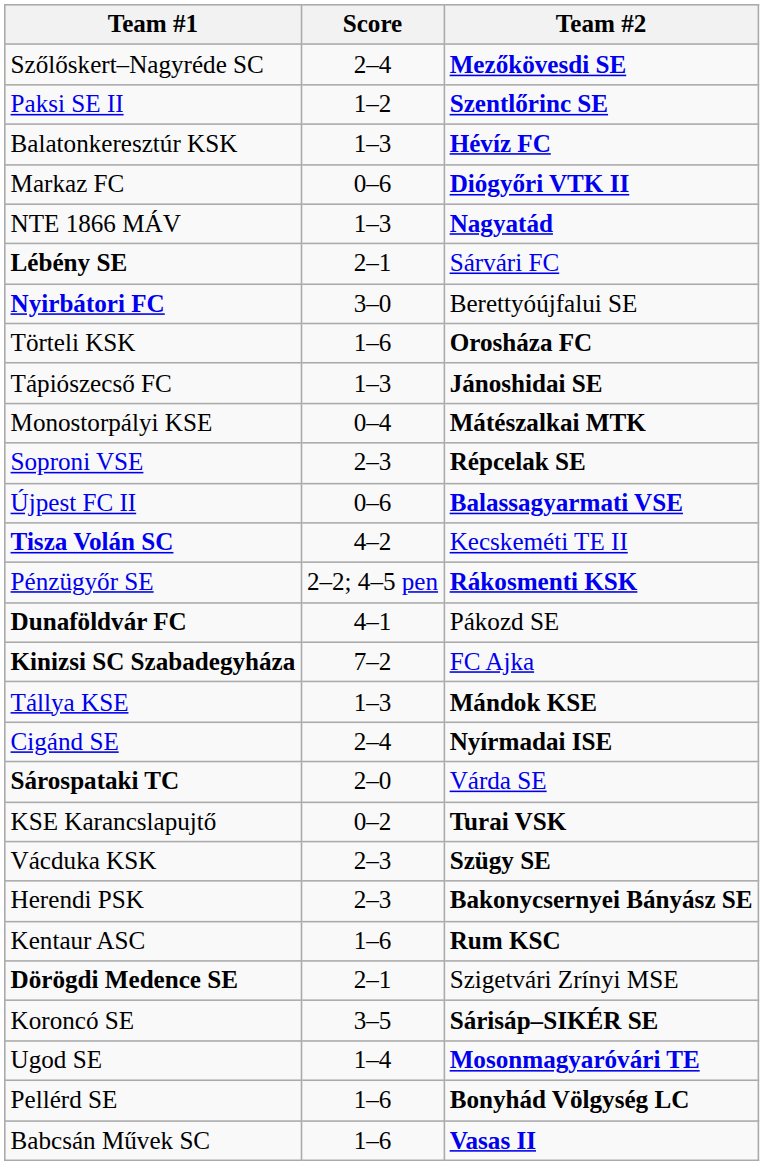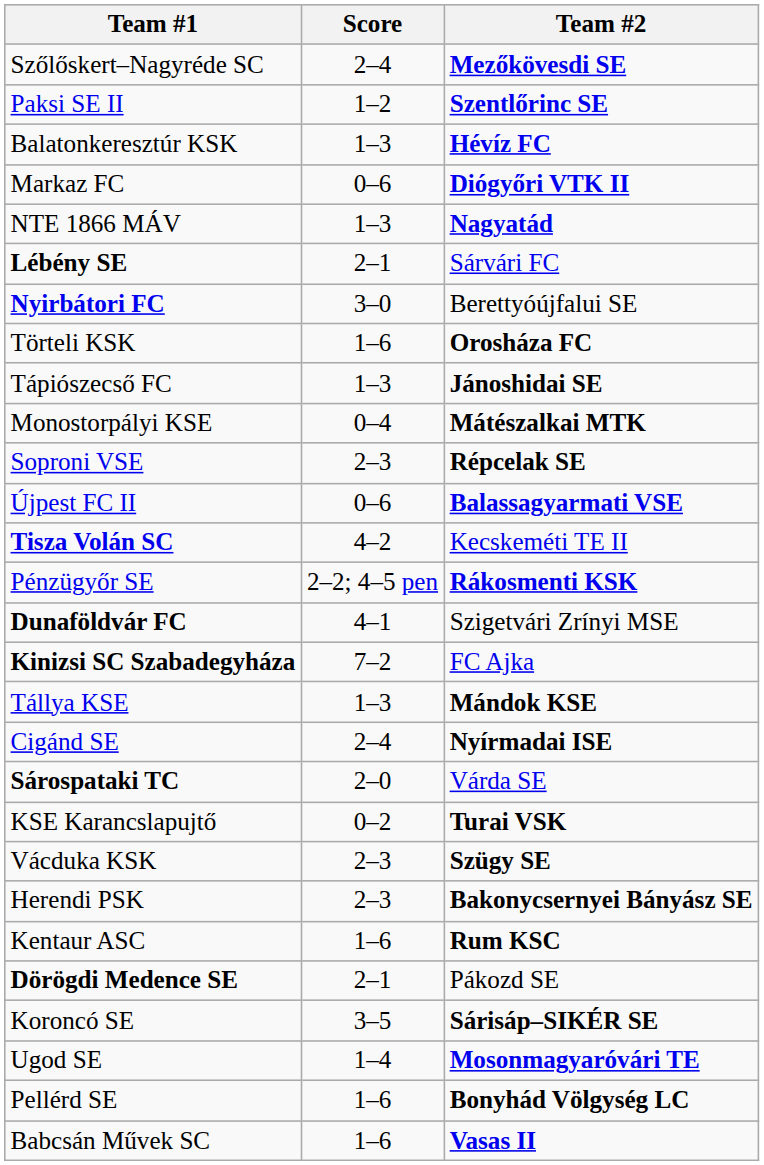Dunaföldvár FC | Team #2: Pákozd SE -> Szigetvári Zrínyi MSE
Dörögdi Medence SE | Team #2: Szigetvári Zrínyi MSE -> Pákozd SE
